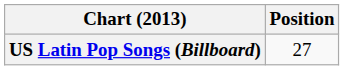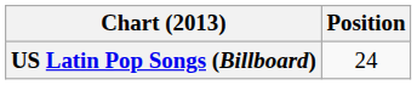US Latin Pop Songs (Billboard) | Position: 27 -> 24
